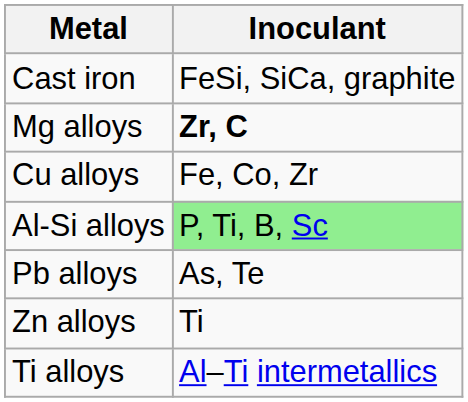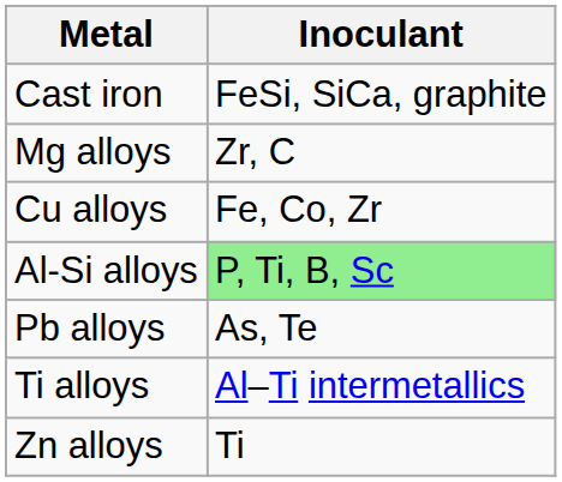Mg alloys | Inoculant: bold -> normal
rows swapped: Zn alloys <-> Ti alloys
